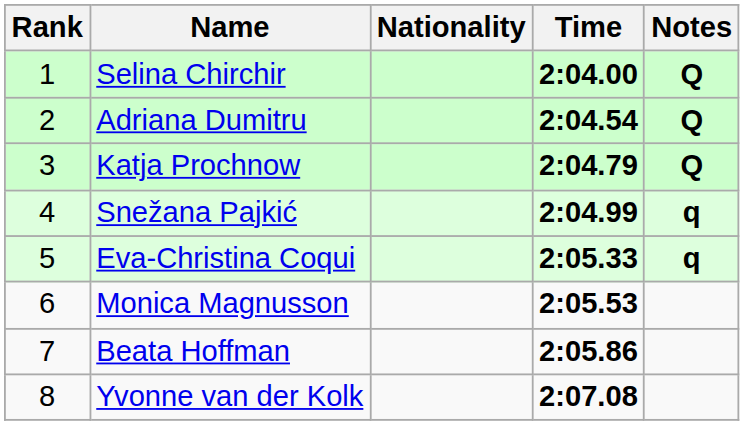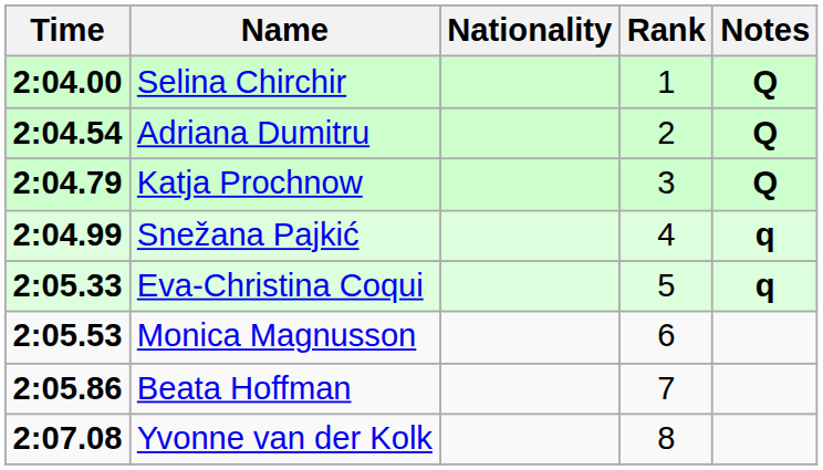columns swapped: Rank <-> Time
